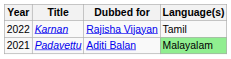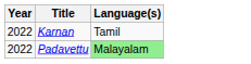- column: Dubbed for | Rajisha Vijayan | Aditi Balan
Padavettu | Year: 2021 -> 2022
